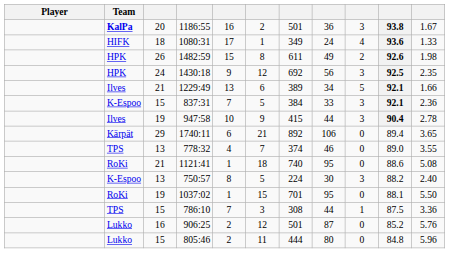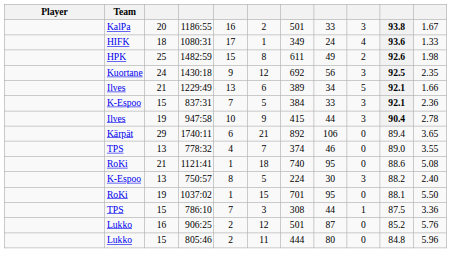1186:55 | Team: bold -> normal
1186:55 | column 8: 36 -> 33
1482:59 | column 3: 26 -> 25
1430:18 | Team: HPK -> Kuortane
